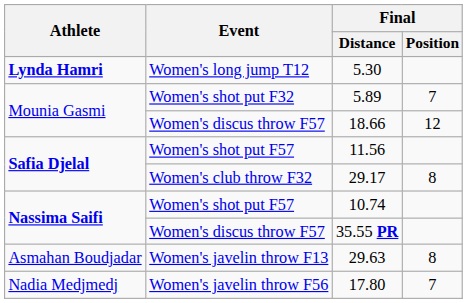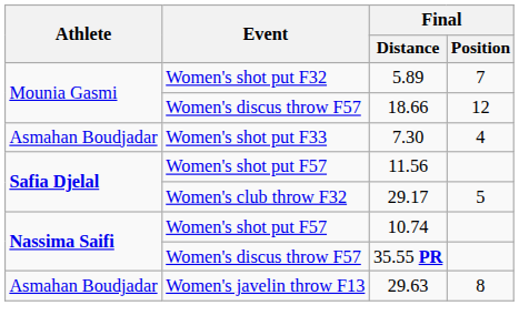- row: Lynda Hamri | Women's long jump T12 | 5.30
+ row: Asmahan Boudjadar | Women's shot put F33 | 7.30 | 4
29.17 | Final / Position: 8 -> 5
- row: Nadia Medjmedj | Women's javelin throw F56 | 17.80 | 7
